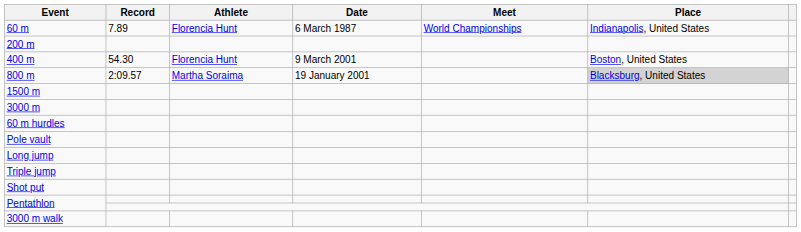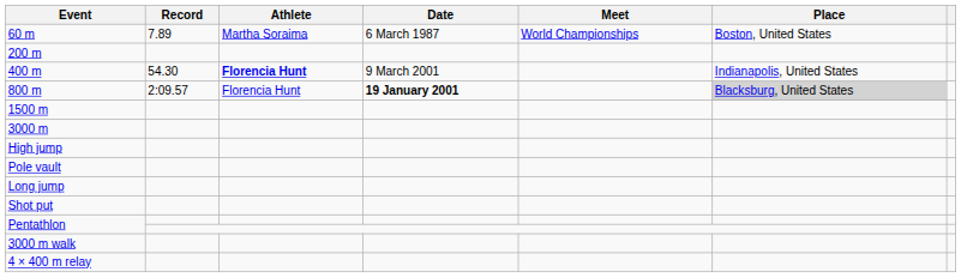60 m | Athlete: Florencia Hunt -> Martha Soraima
60 m | Place: Indianapolis, United States -> Boston, United States
400 m | Athlete: normal -> bold
400 m | Place: Boston, United States -> Indianapolis, United States
800 m | Athlete: Martha Soraima -> Florencia Hunt
800 m | Date: normal -> bold
- row: 60 m hurdles
+ row: High jump
- row: Triple jump
+ row: 4 × 400 m relay
